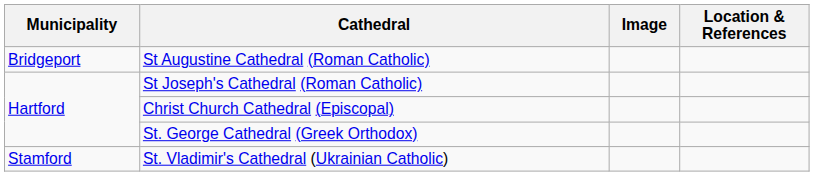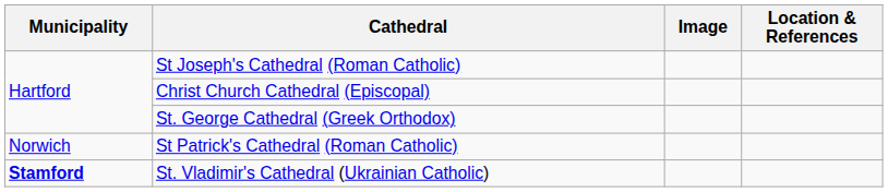- row: Bridgeport | St Augustine Cathedral (Roman Catholic)
+ row: Norwich | St Patrick's Cathedral (Roman Catholic)
St. Vladimir's Cathedral (Ukrainian Catholic) | Municipality: normal -> bold
